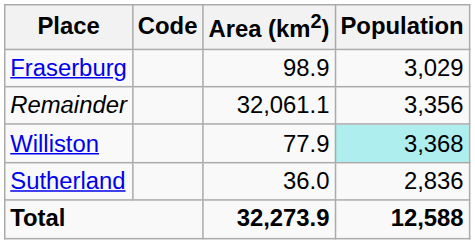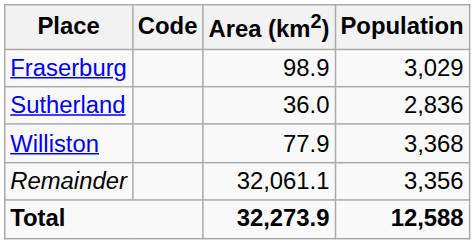rows swapped: Sutherland <-> Remainder
Williston | Population: paleturquoise background -> no background
